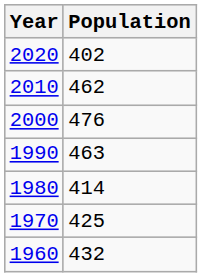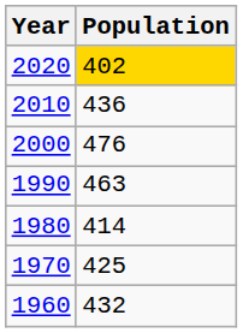2020 | Population: no background -> gold background
2010 | Population: 462 -> 436
